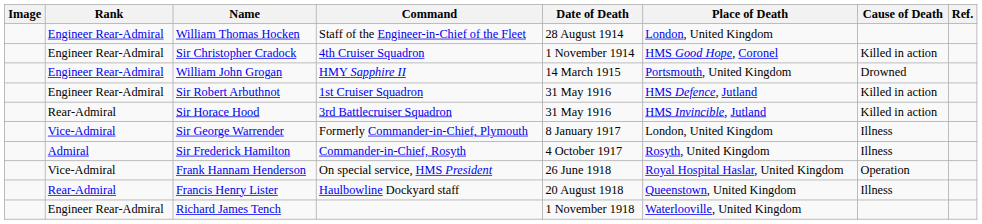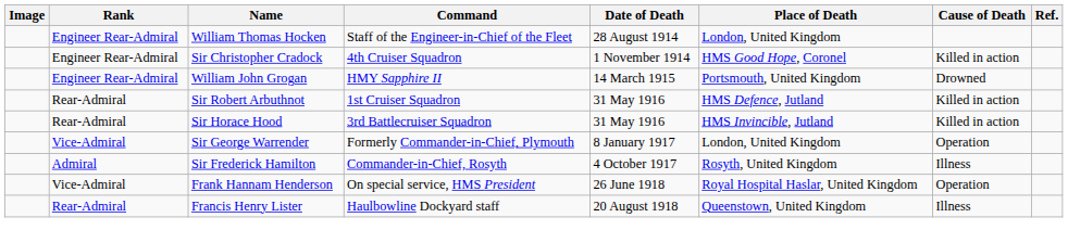Sir Robert Arbuthnot | Rank: Engineer Rear-Admiral -> Rear-Admiral
Sir George Warrender | Cause of Death: Illness -> Operation
- row: Engineer Rear-Admiral | Richard James Tench | 1 November 1918 | Waterlooville, United Kingdom
